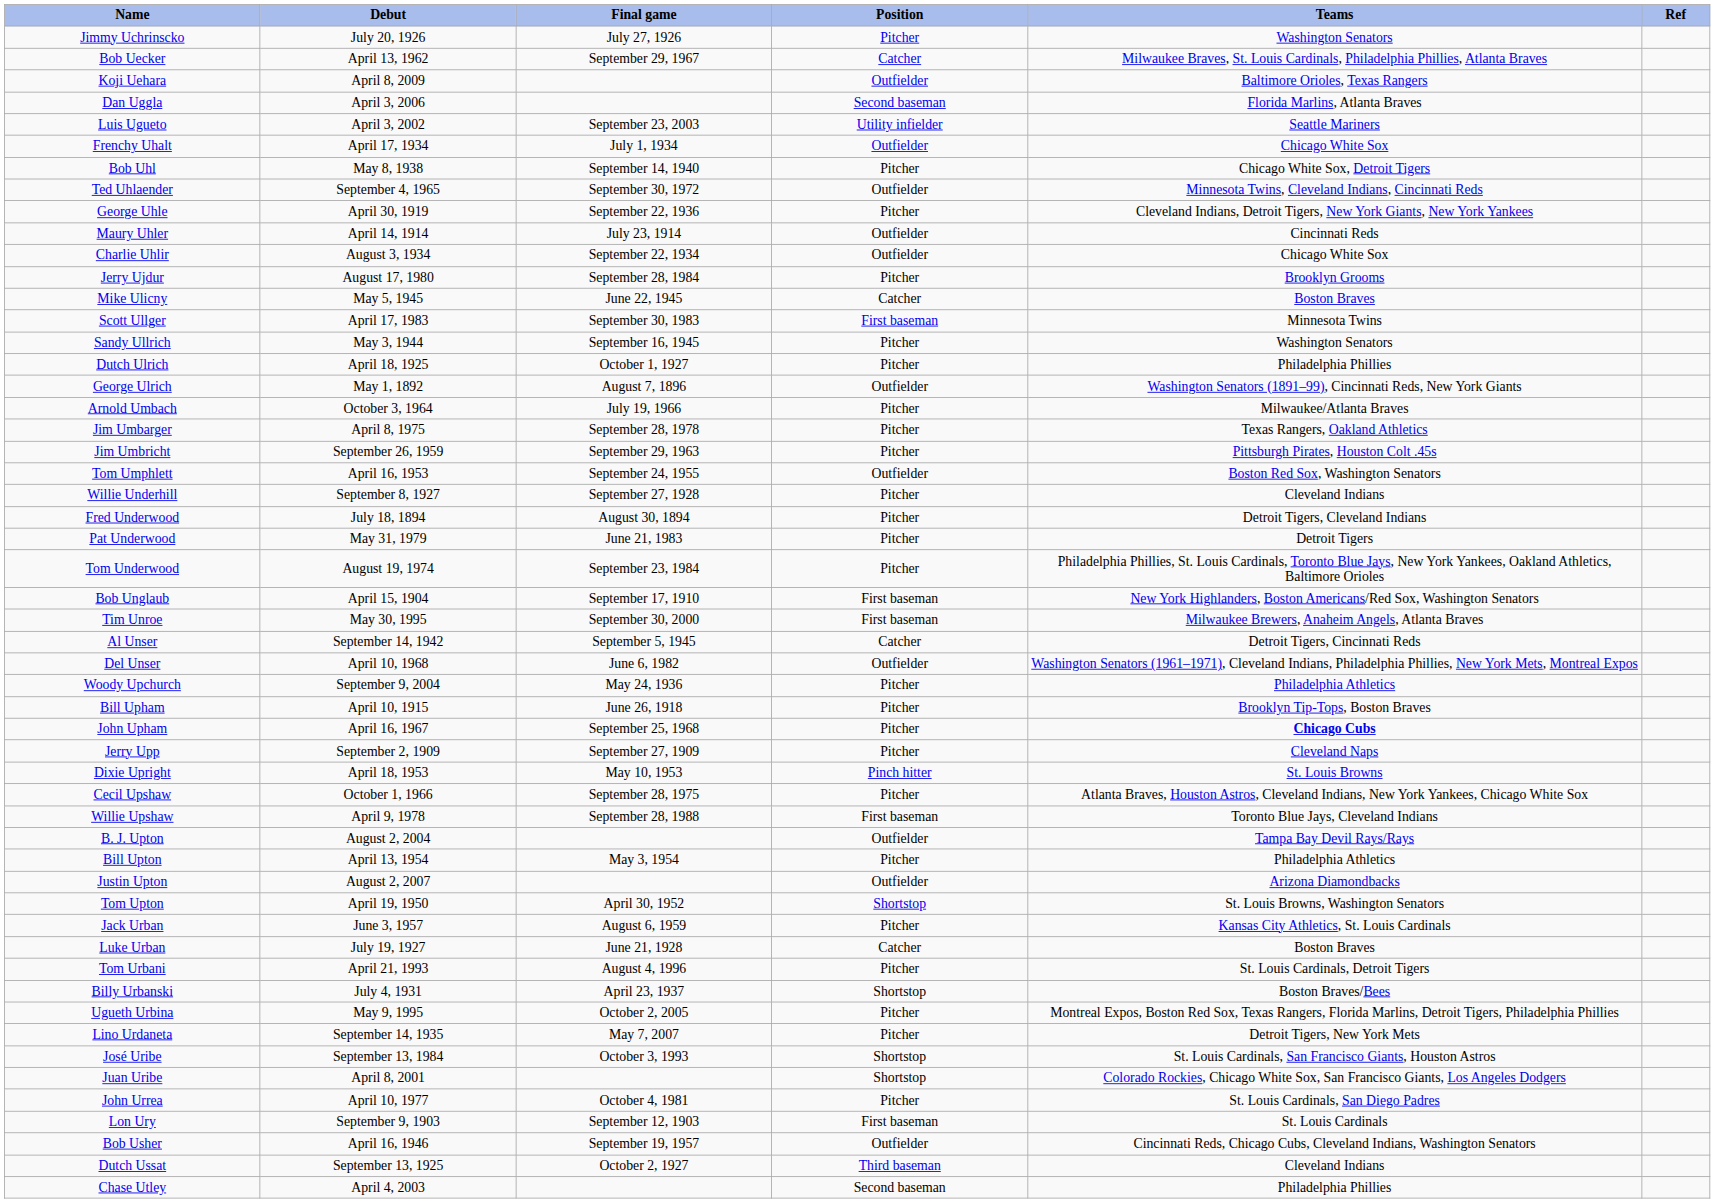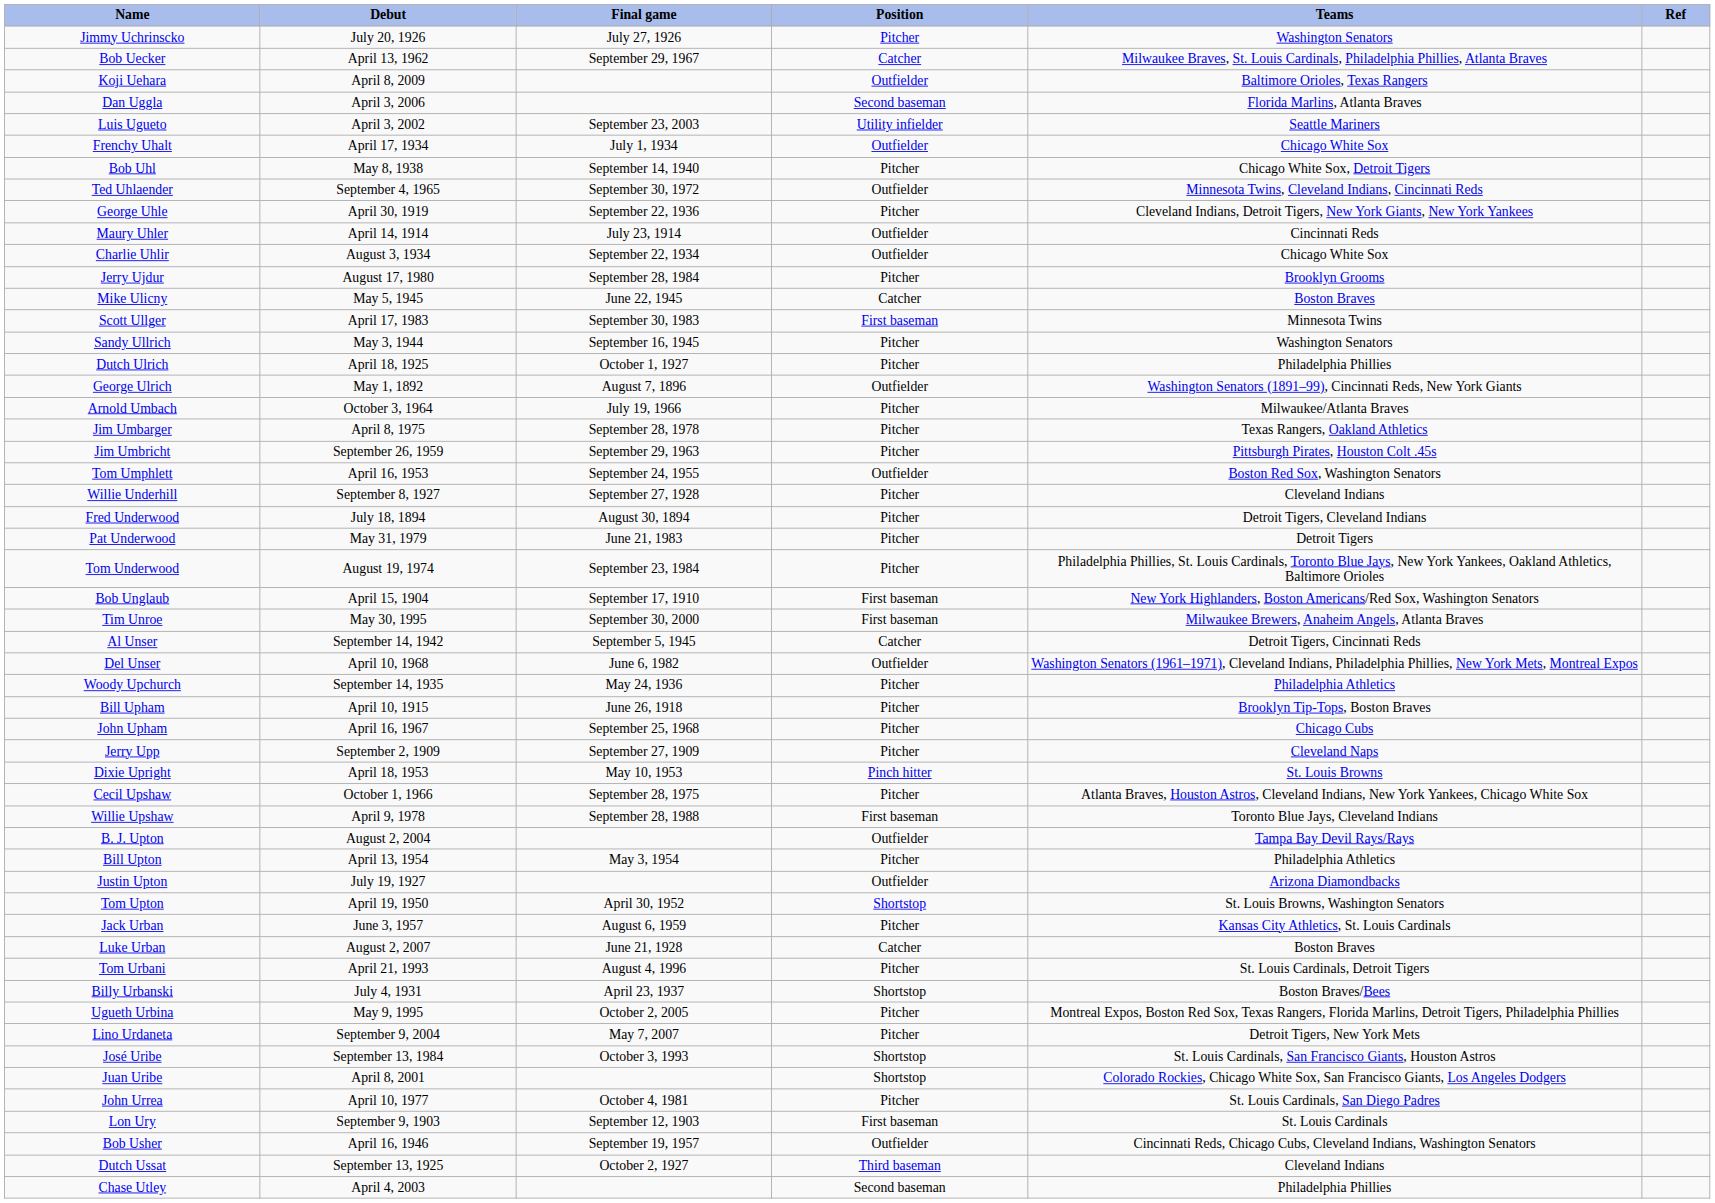Woody Upchurch | Debut: September 9, 2004 -> September 14, 1935
John Upham | Teams: bold -> normal
Justin Upton | Debut: August 2, 2007 -> July 19, 1927
Luke Urban | Debut: July 19, 1927 -> August 2, 2007
Lino Urdaneta | Debut: September 14, 1935 -> September 9, 2004
